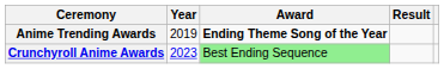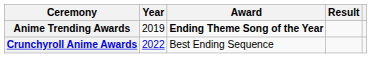Crunchyroll Anime Awards | Year: 2023 -> 2022
Crunchyroll Anime Awards | Award: lightgreen background -> no background
